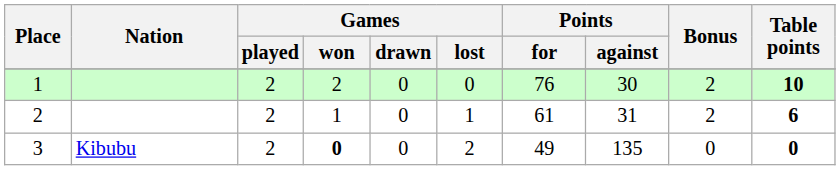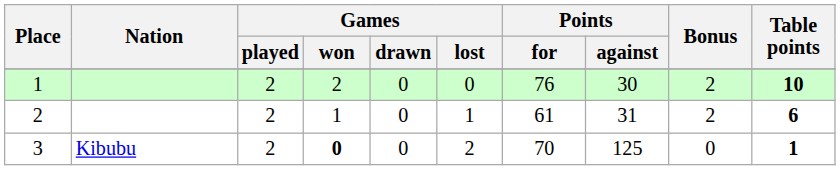3 | Points / for: 49 -> 70
3 | Points / against: 135 -> 125
3 | Table points: 0 -> 1
